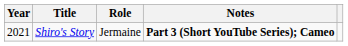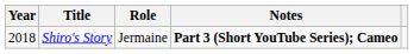Shiro's Story | Year: 2021 -> 2018
